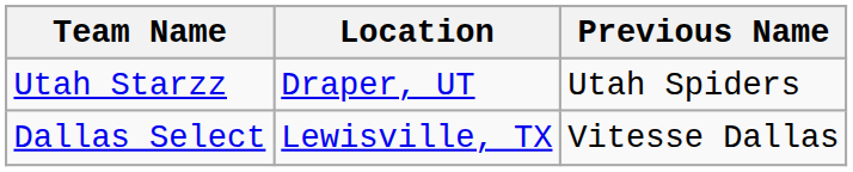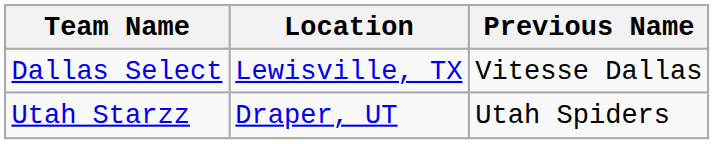rows swapped: Dallas Select <-> Utah Starzz
